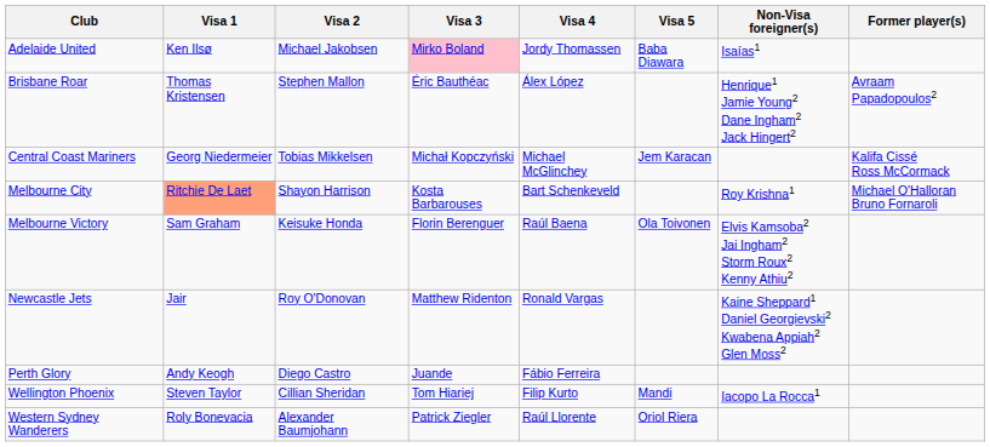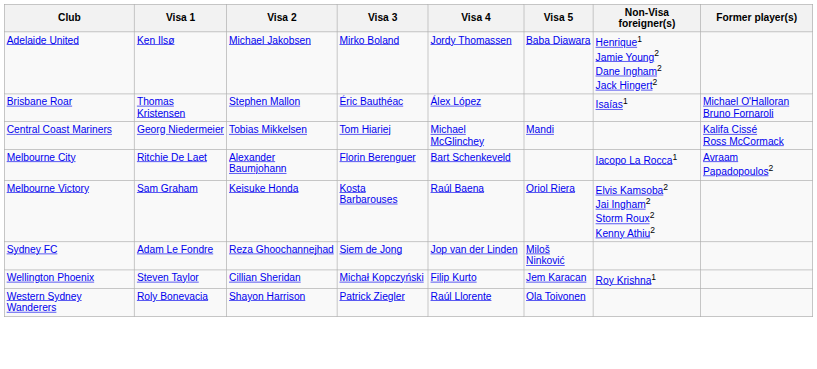Adelaide United | Visa 3: pink background -> no background
Adelaide United | Non-Visa foreigner(s): Isaías1 -> Henrique1 Jamie Young2 Dane Ingham2 Jack Hingert2
Brisbane Roar | Non-Visa foreigner(s): Henrique1 Jamie Young2 Dane Ingham2 Jack Hingert2 -> Isaías1
Brisbane Roar | Former player(s): Avraam Papadopoulos2 -> Michael O'Halloran Bruno Fornaroli
Central Coast Mariners | Visa 3: Michał Kopczyński -> Tom Hiariej
Central Coast Mariners | Visa 5: Jem Karacan -> Mandi
Melbourne City | Visa 1: lightsalmon background -> no background
Melbourne City | Visa 2: Shayon Harrison -> Alexander Baumjohann
Melbourne City | Visa 3: Kosta Barbarouses -> Florin Berenguer
Melbourne City | Non-Visa foreigner(s): Roy Krishna1 -> Iacopo La Rocca1
Melbourne City | Former player(s): Michael O'Halloran Bruno Fornaroli -> Avraam Papadopoulos2
Melbourne Victory | Visa 3: Florin Berenguer -> Kosta Barbarouses
Melbourne Victory | Visa 5: Ola Toivonen -> Oriol Riera
- row: Newcastle Jets | Jair | Roy O'Donovan | Matthew Ridenton | Ronald Vargas | Kaine Sheppard1 Daniel Georgievski2 Kwabena Appiah2 Glen Moss2
- row: Perth Glory | Andy Keogh | Diego Castro | Juande | Fábio Ferreira
+ row: Sydney FC | Adam Le Fondre | Reza Ghoochannejhad | Siem de Jong | Jop van der Linden | Miloš Ninković
Wellington Phoenix | Visa 3: Tom Hiariej -> Michał Kopczyński
Wellington Phoenix | Visa 5: Mandi -> Jem Karacan
Wellington Phoenix | Non-Visa foreigner(s): Iacopo La Rocca1 -> Roy Krishna1
Western Sydney Wanderers | Visa 2: Alexander Baumjohann -> Shayon Harrison
Western Sydney Wanderers | Visa 5: Oriol Riera -> Ola Toivonen
